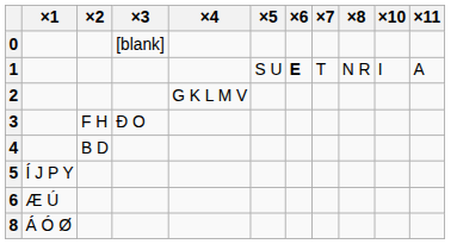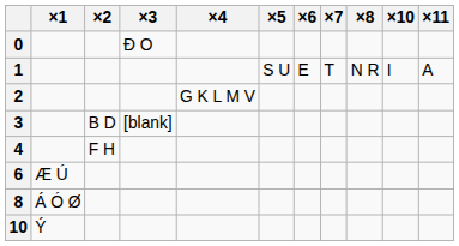0 | ×3: [blank] -> Ð O
1 | ×6: bold -> normal
3 | ×2: F H -> B D
3 | ×3: Ð O -> [blank]
4 | ×2: B D -> F H
- row: 5 | Í J P Y
+ row: 10 | Ý
